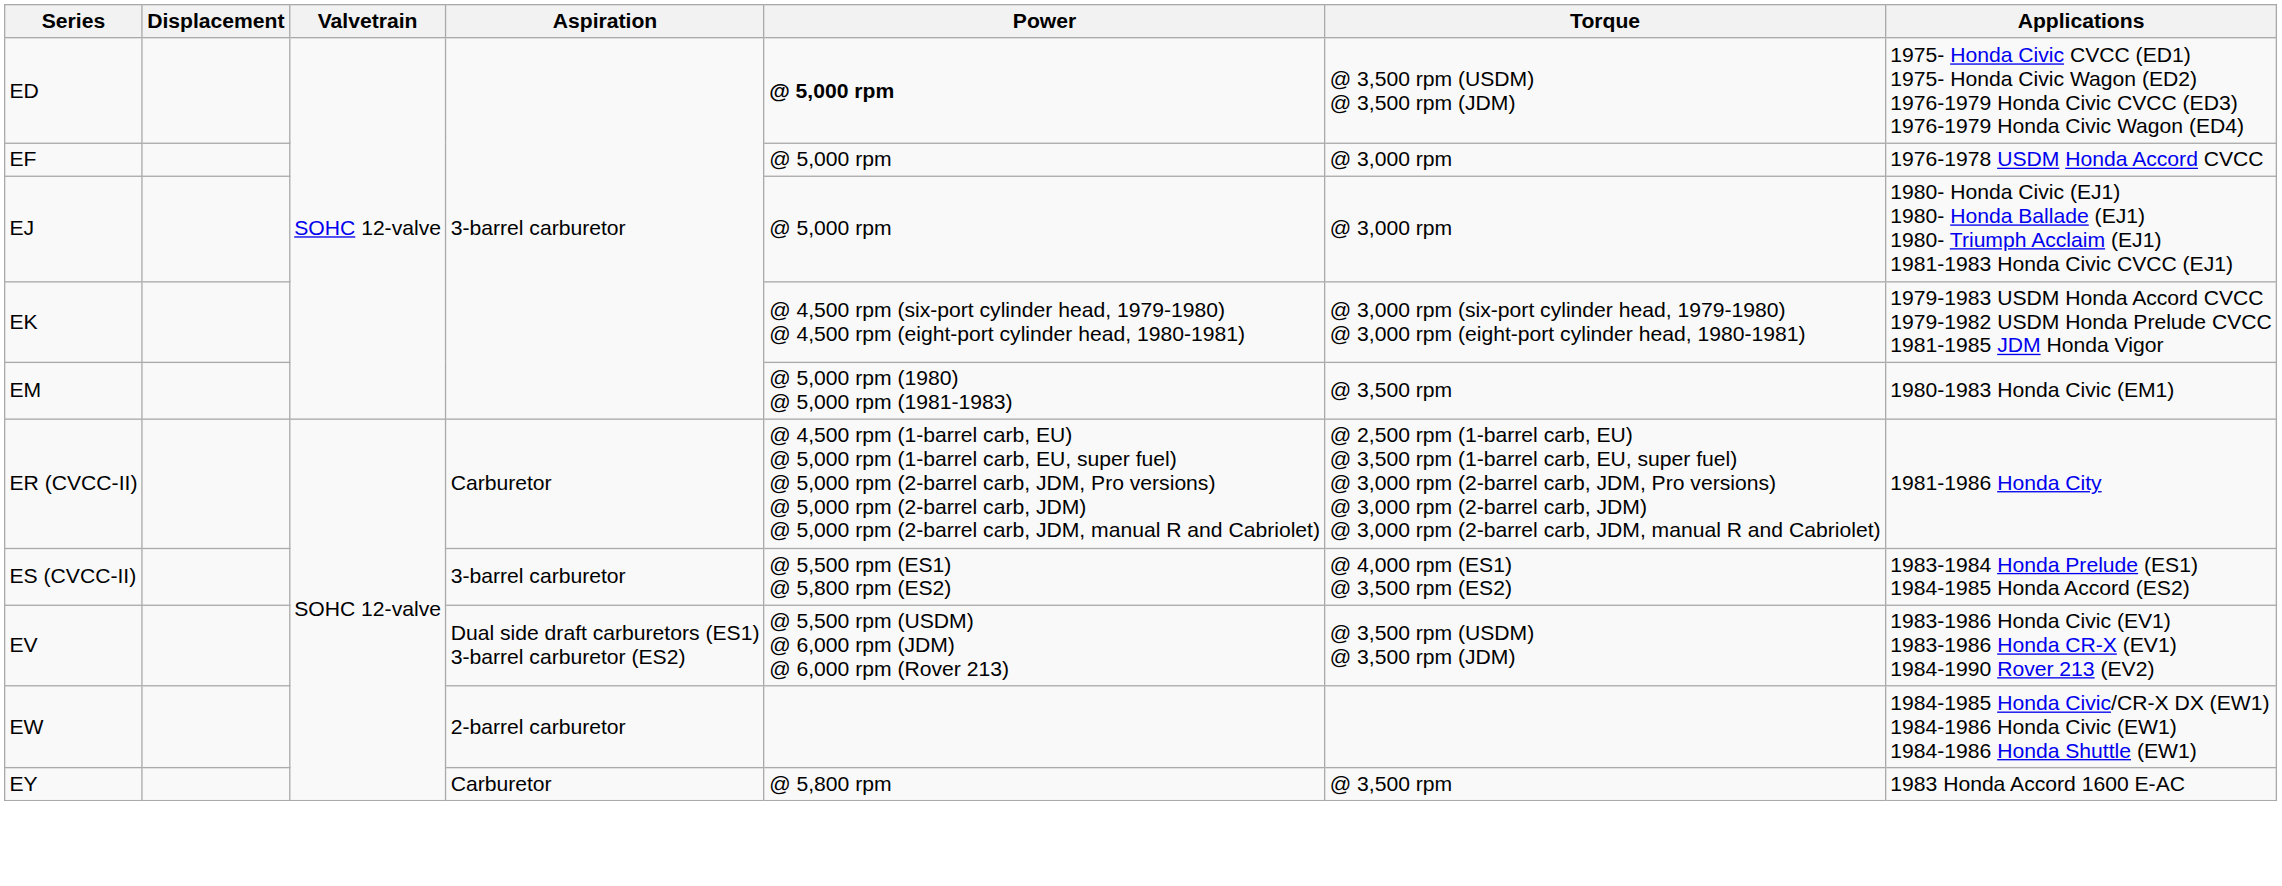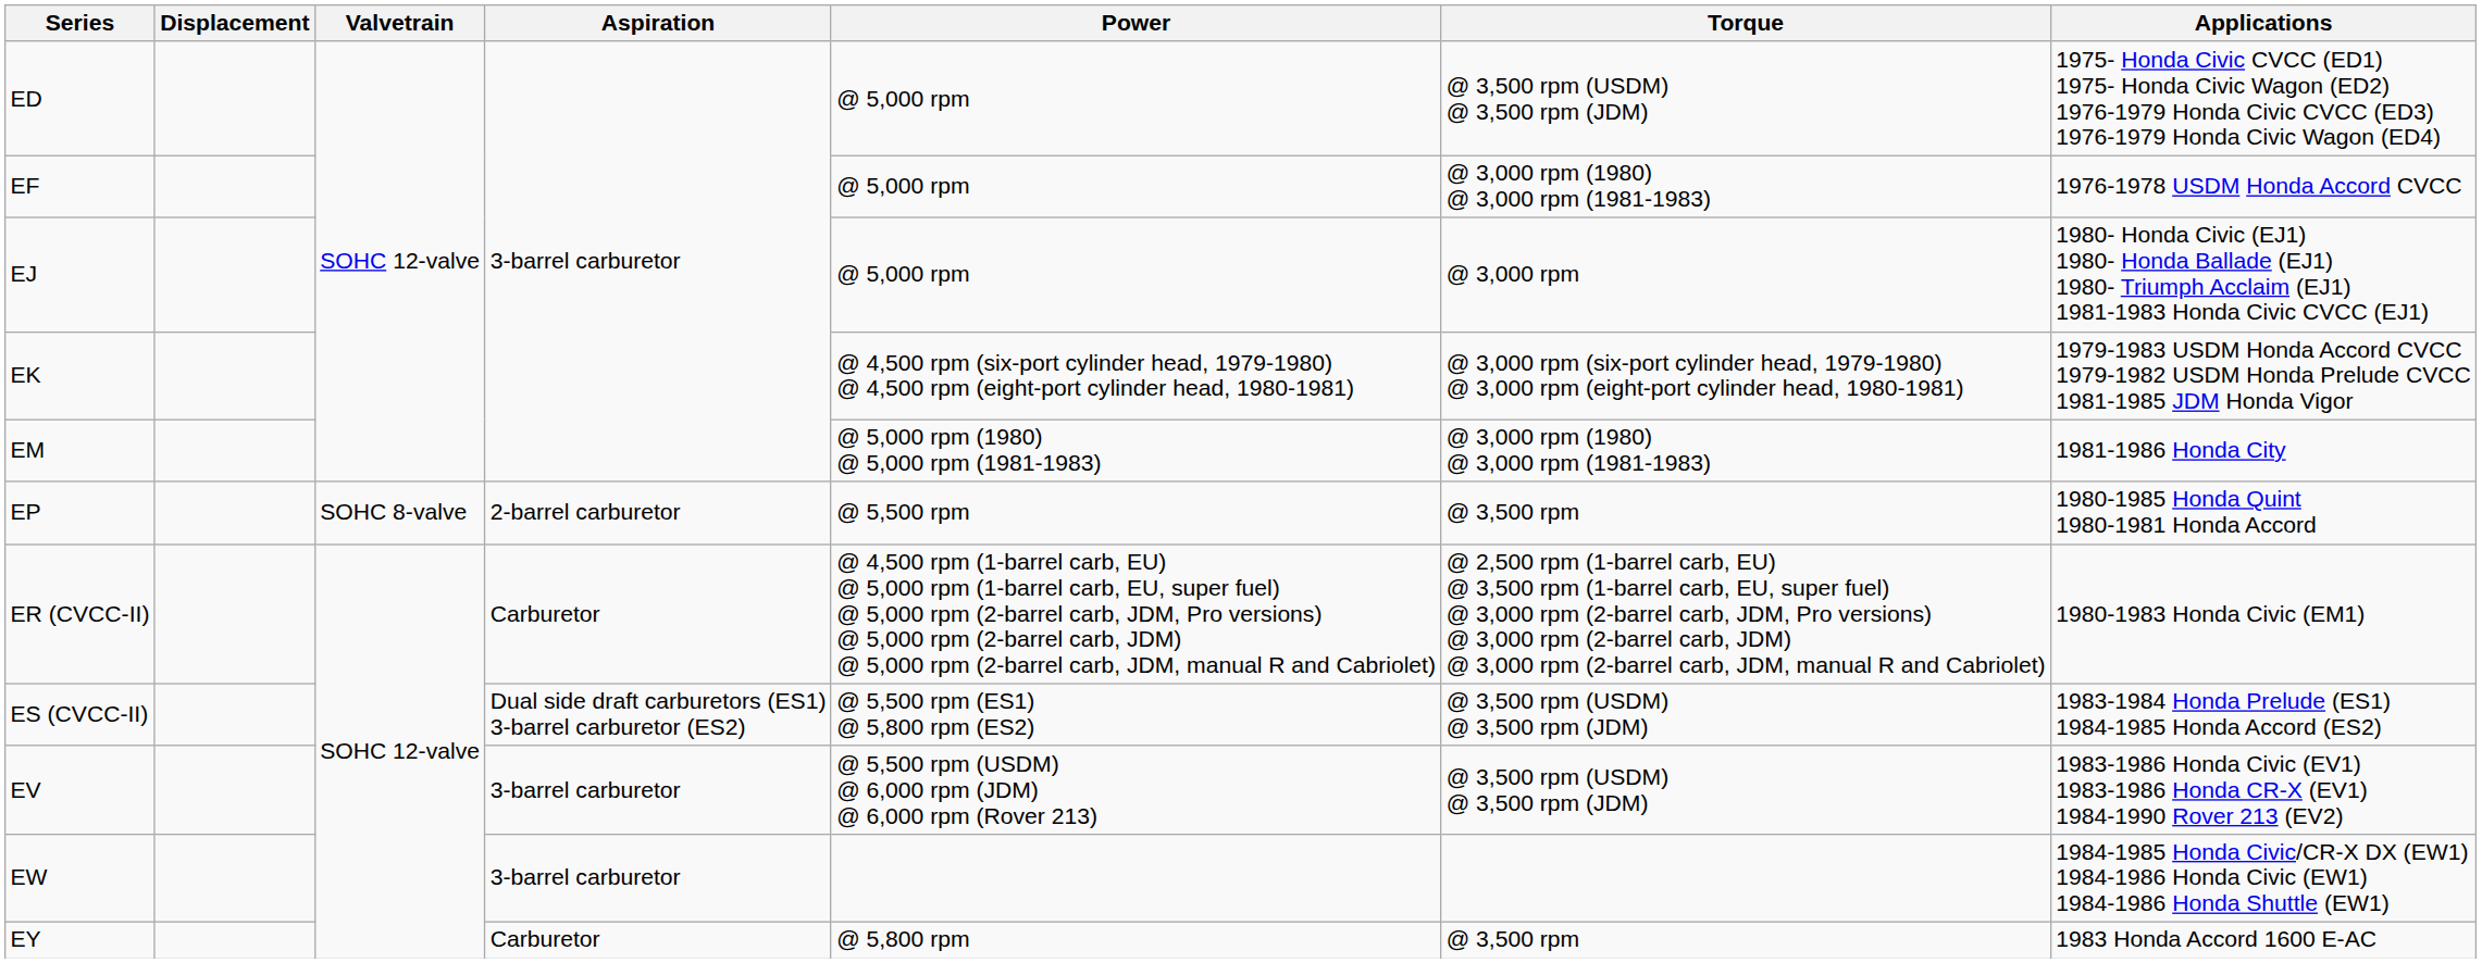ED | Power: bold -> normal
EF | Torque: @ 3,000 rpm -> @ 3,000 rpm (1980) @ 3,000 rpm (1981-1983)
EM | Torque: @ 3,500 rpm -> @ 3,000 rpm (1980) @ 3,000 rpm (1981-1983)
EM | Applications: 1980-1983 Honda Civic (EM1) -> 1981-1986 Honda City
+ row: EP | SOHC 8-valve | 2-barrel carburetor | @ 5,500 rpm | @ 3,500 rpm | 1980-1985 Honda Quint 1980-1981 Honda Accord
ER (CVCC-II) | Applications: 1981-1986 Honda City -> 1980-1983 Honda Civic (EM1)
ES (CVCC-II) | Aspiration: 3-barrel carburetor -> Dual side draft carburetors (ES1) 3-barrel carburetor (ES2)
ES (CVCC-II) | Torque: @ 4,000 rpm (ES1) @ 3,500 rpm (ES2) -> @ 3,500 rpm (USDM) @ 3,500 rpm (JDM)
EV | Aspiration: Dual side draft carburetors (ES1) 3-barrel carburetor (ES2) -> 3-barrel carburetor
EW | Aspiration: 2-barrel carburetor -> 3-barrel carburetor
